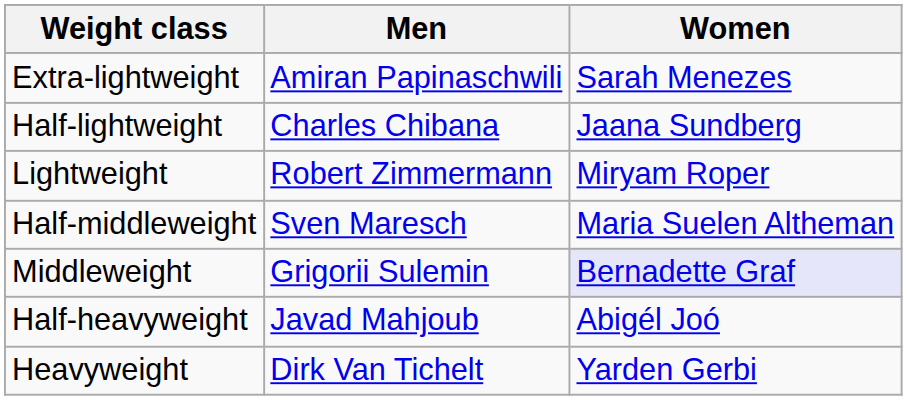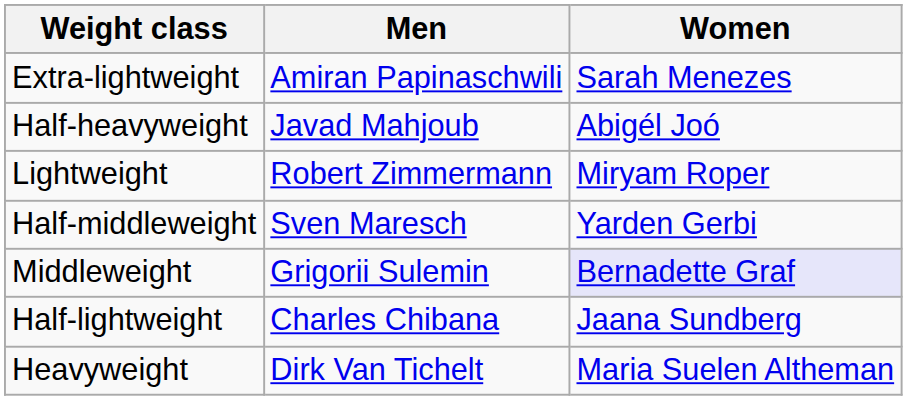rows swapped: Half-lightweight <-> Half-heavyweight
Half-middleweight | Women: Maria Suelen Altheman -> Yarden Gerbi
Heavyweight | Women: Yarden Gerbi -> Maria Suelen Altheman
